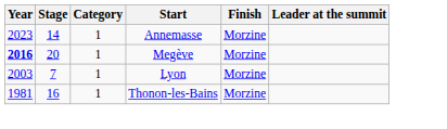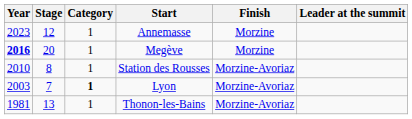Annemasse | Stage: 14 -> 12
+ row: 2010 | 8 | 1 | Station des Rousses | Morzine-Avoriaz
Lyon | Category: normal -> bold
Lyon | Finish: Morzine -> Morzine-Avoriaz
Thonon-les-Bains | Stage: 16 -> 13
Thonon-les-Bains | Finish: Morzine -> Morzine-Avoriaz
